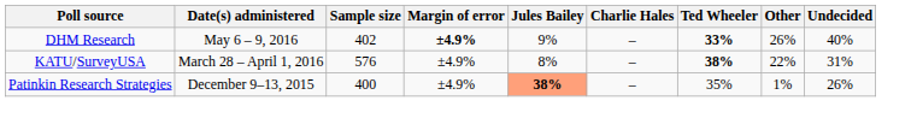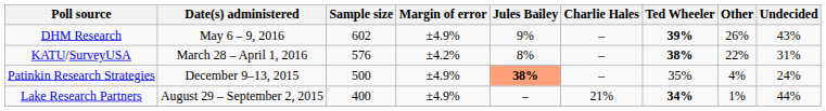DHM Research | Sample size: 402 -> 602
DHM Research | Margin of error: bold -> normal
DHM Research | Ted Wheeler: 33% -> 39%
DHM Research | Undecided: 40% -> 43%
KATU/SurveyUSA | Margin of error: ±4.9% -> ±4.2%
Patinkin Research Strategies | Sample size: 400 -> 500
Patinkin Research Strategies | Other: 1% -> 4%
Patinkin Research Strategies | Undecided: 26% -> 24%
+ row: Lake Research Partners | August 29 – September 2, 2015 | 400 | ±4.9% | – | 21% | 34% | 1% | 44%
